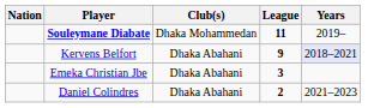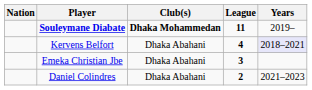Souleymane Diabate | Club(s): normal -> bold
Kervens Belfort | League: 9 -> 4
